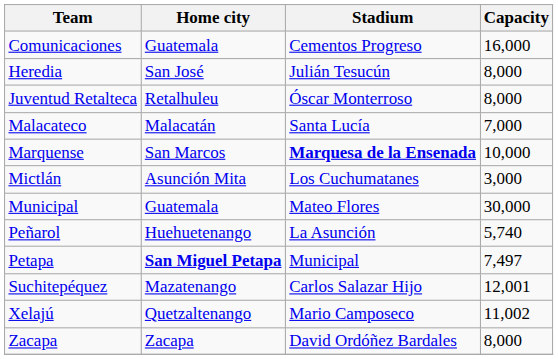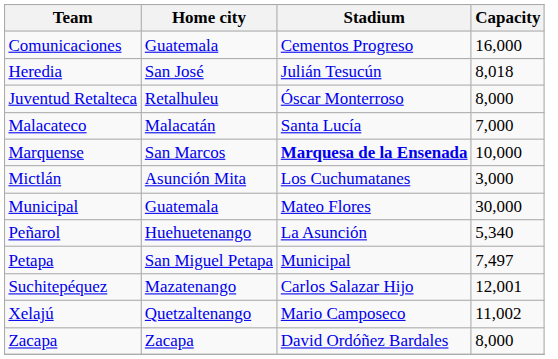Heredia | Capacity: 8,000 -> 8,018
Peñarol | Capacity: 5,740 -> 5,340
Petapa | Home city: bold -> normal
